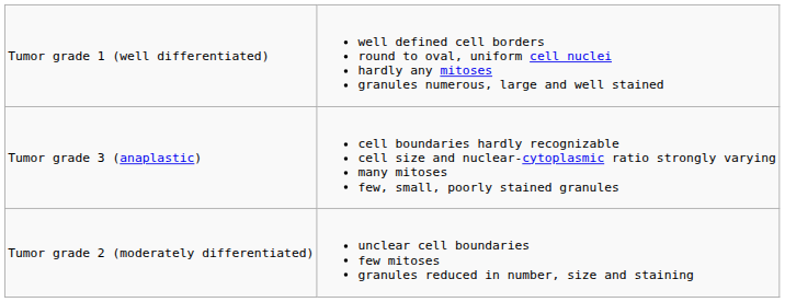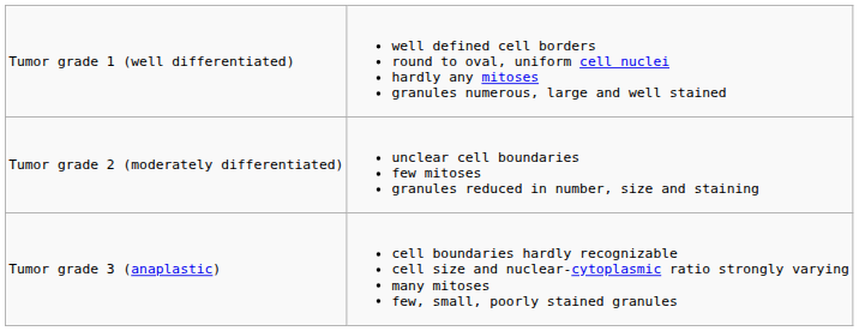rows swapped: Tumor grade 2 (moderately differentiated) <-> Tumor grade 3 (anaplastic)
